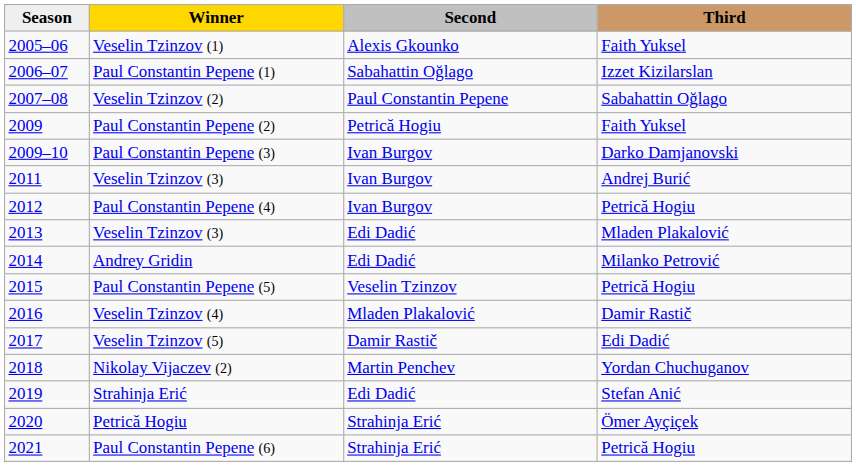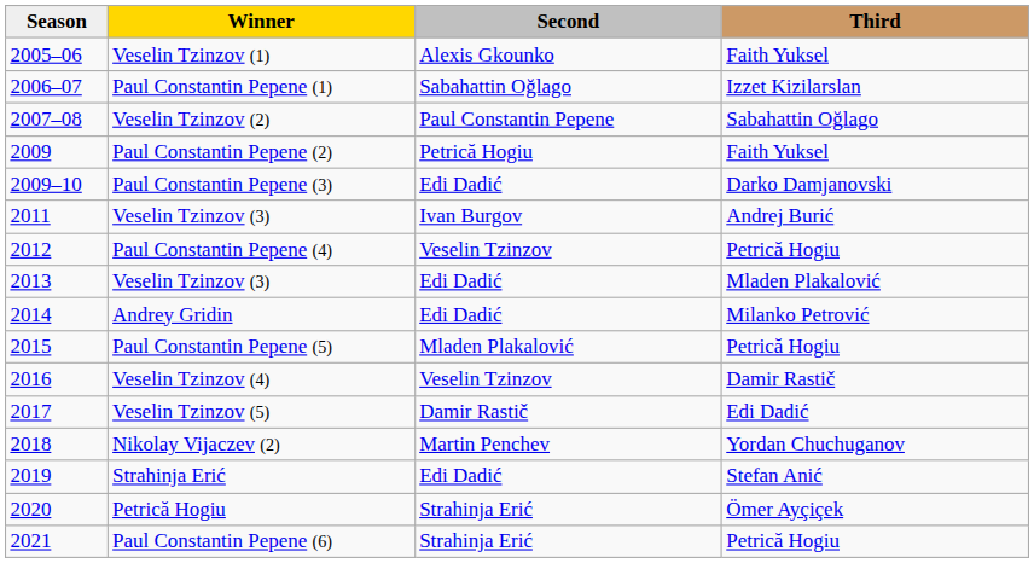Paul Constantin Pepene (3) | Second: Ivan Burgov -> Edi Dadić
Paul Constantin Pepene (4) | Second: Ivan Burgov -> Veselin Tzinzov
Paul Constantin Pepene (5) | Second: Veselin Tzinzov -> Mladen Plakalović
Veselin Tzinzov (4) | Second: Mladen Plakalović -> Veselin Tzinzov
